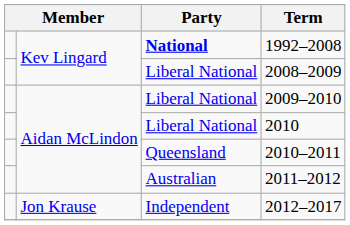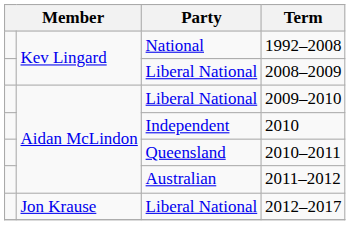1992–2008 | Party: bold -> normal
2010 | Party: Liberal National -> Independent
2012–2017 | Party: Independent -> Liberal National
